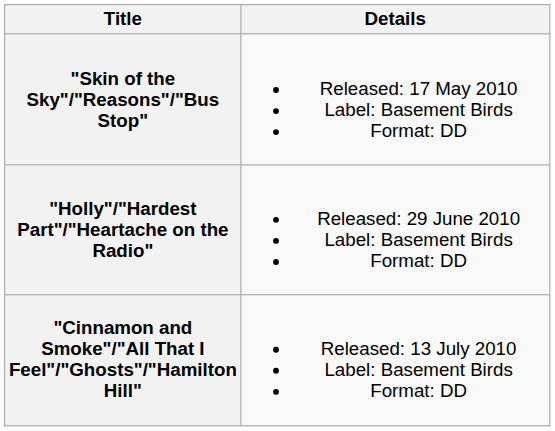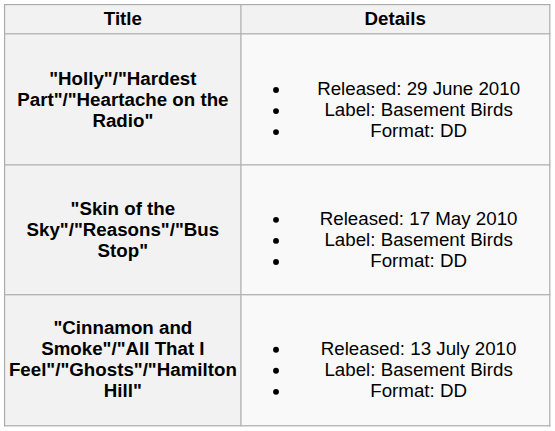rows swapped: "Skin of the Sky"/"Reasons"/"Bus Stop" <-> "Holly"/"Hardest Part"/"Heartache on the Radio"
